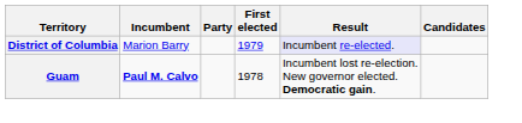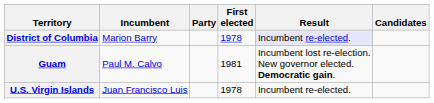District of Columbia | First elected: 1979 -> 1978
Guam | Incumbent: bold -> normal
Guam | First elected: 1978 -> 1981
+ row: U.S. Virgin Islands | Juan Francisco Luis | 1978 | Incumbent re-elected.
